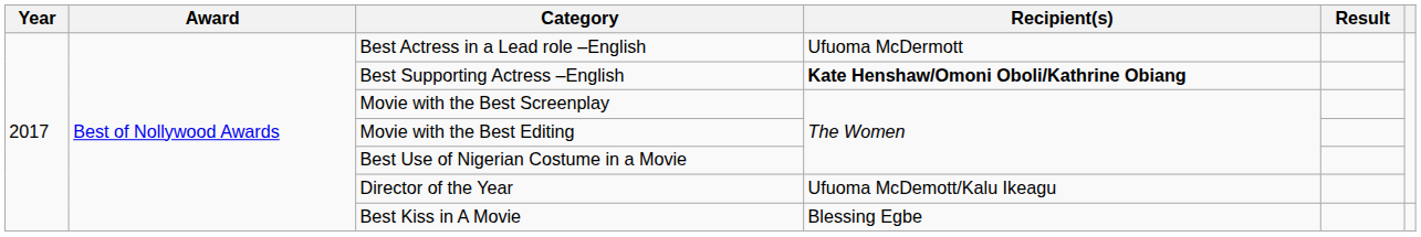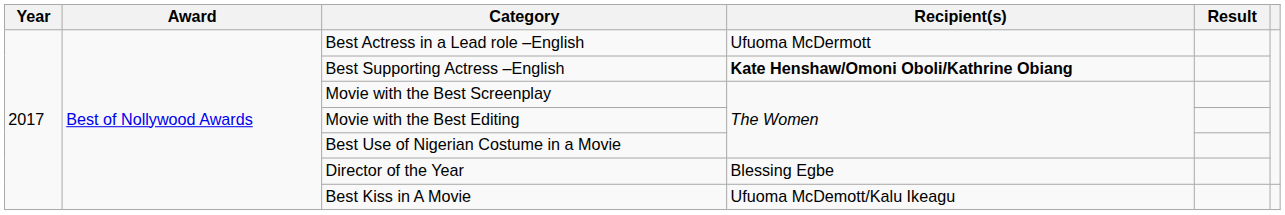Director of the Year | Recipient(s): Ufuoma McDemott/Kalu Ikeagu -> Blessing Egbe
Best Kiss in A Movie | Recipient(s): Blessing Egbe -> Ufuoma McDemott/Kalu Ikeagu
